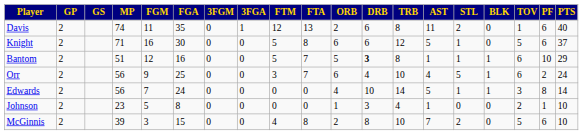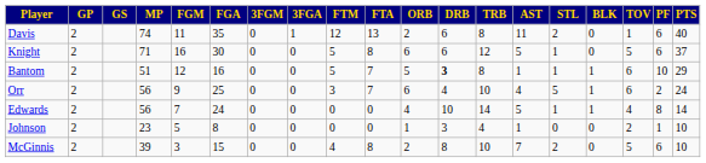Edwards | TOV: 3 -> 4
